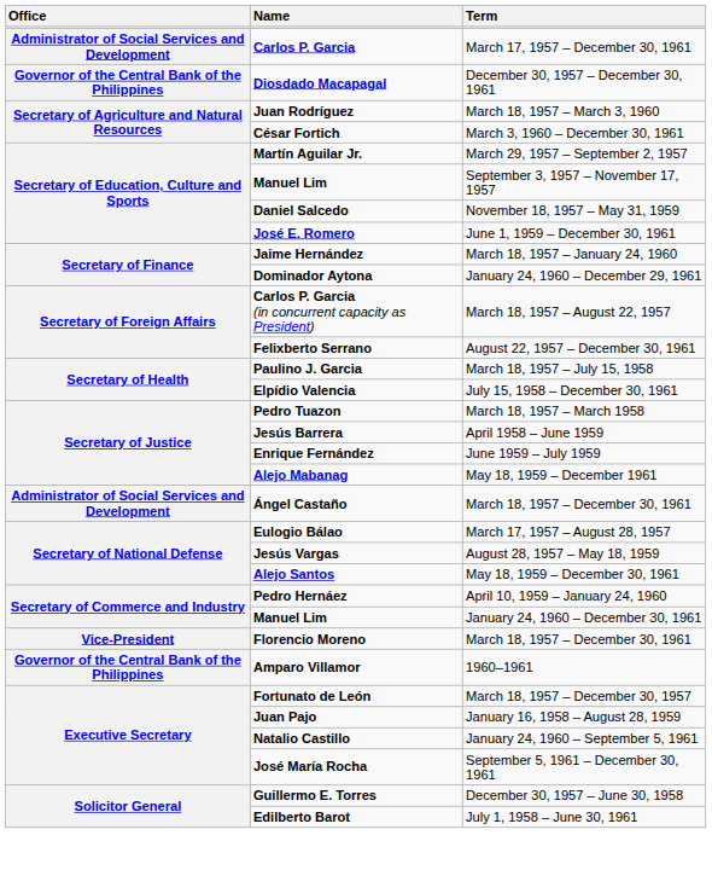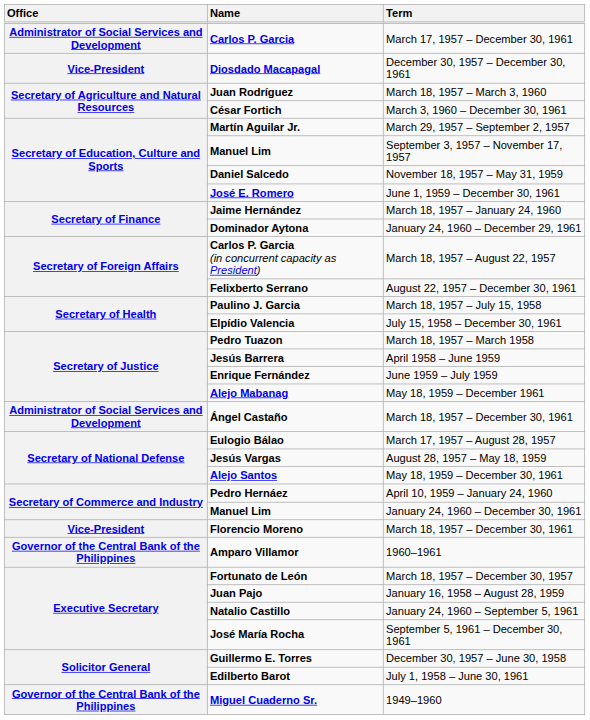Diosdado Macapagal | Office: Governor of the Central Bank of the Philippines -> Vice-President
+ row: Governor of the Central Bank of the Philippines | Miguel Cuaderno Sr. | 1949–1960
